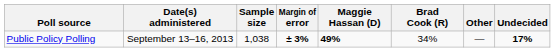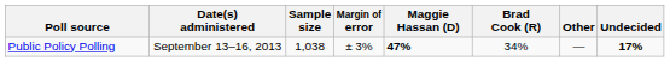Public Policy Polling | Margin of error: bold -> normal
Public Policy Polling | Maggie Hassan (D): 49% -> 47%
